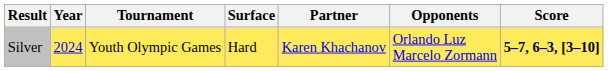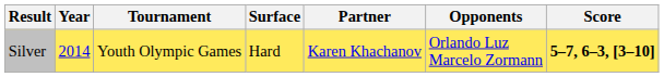Silver | Year: 2024 -> 2014
